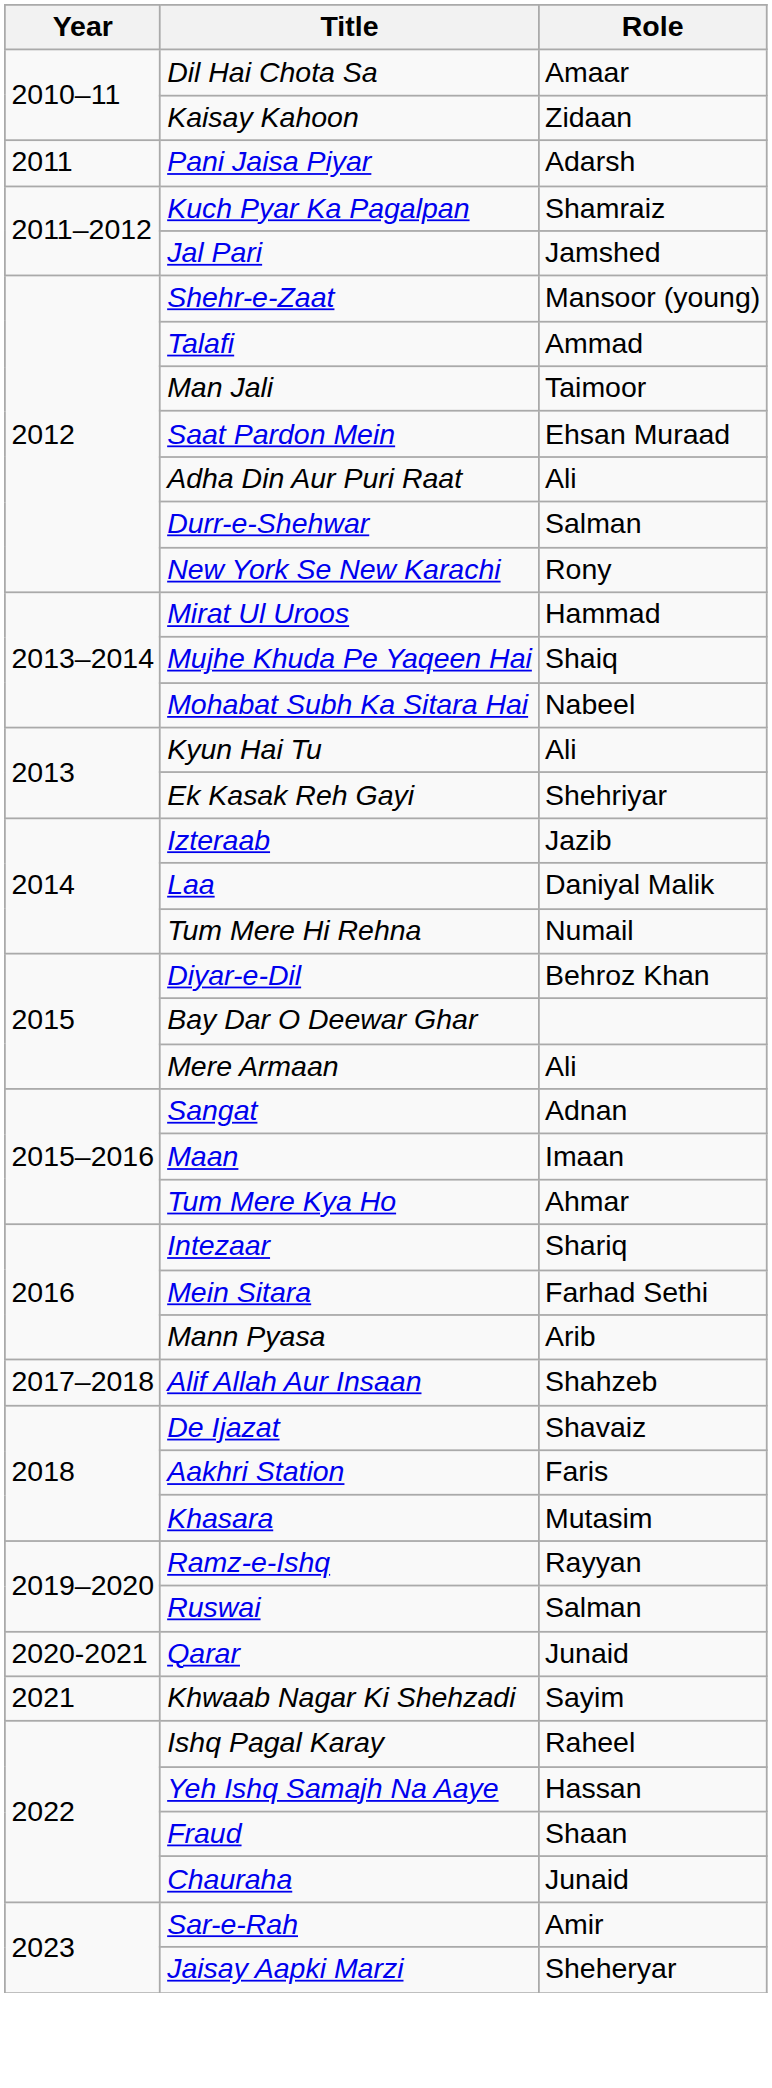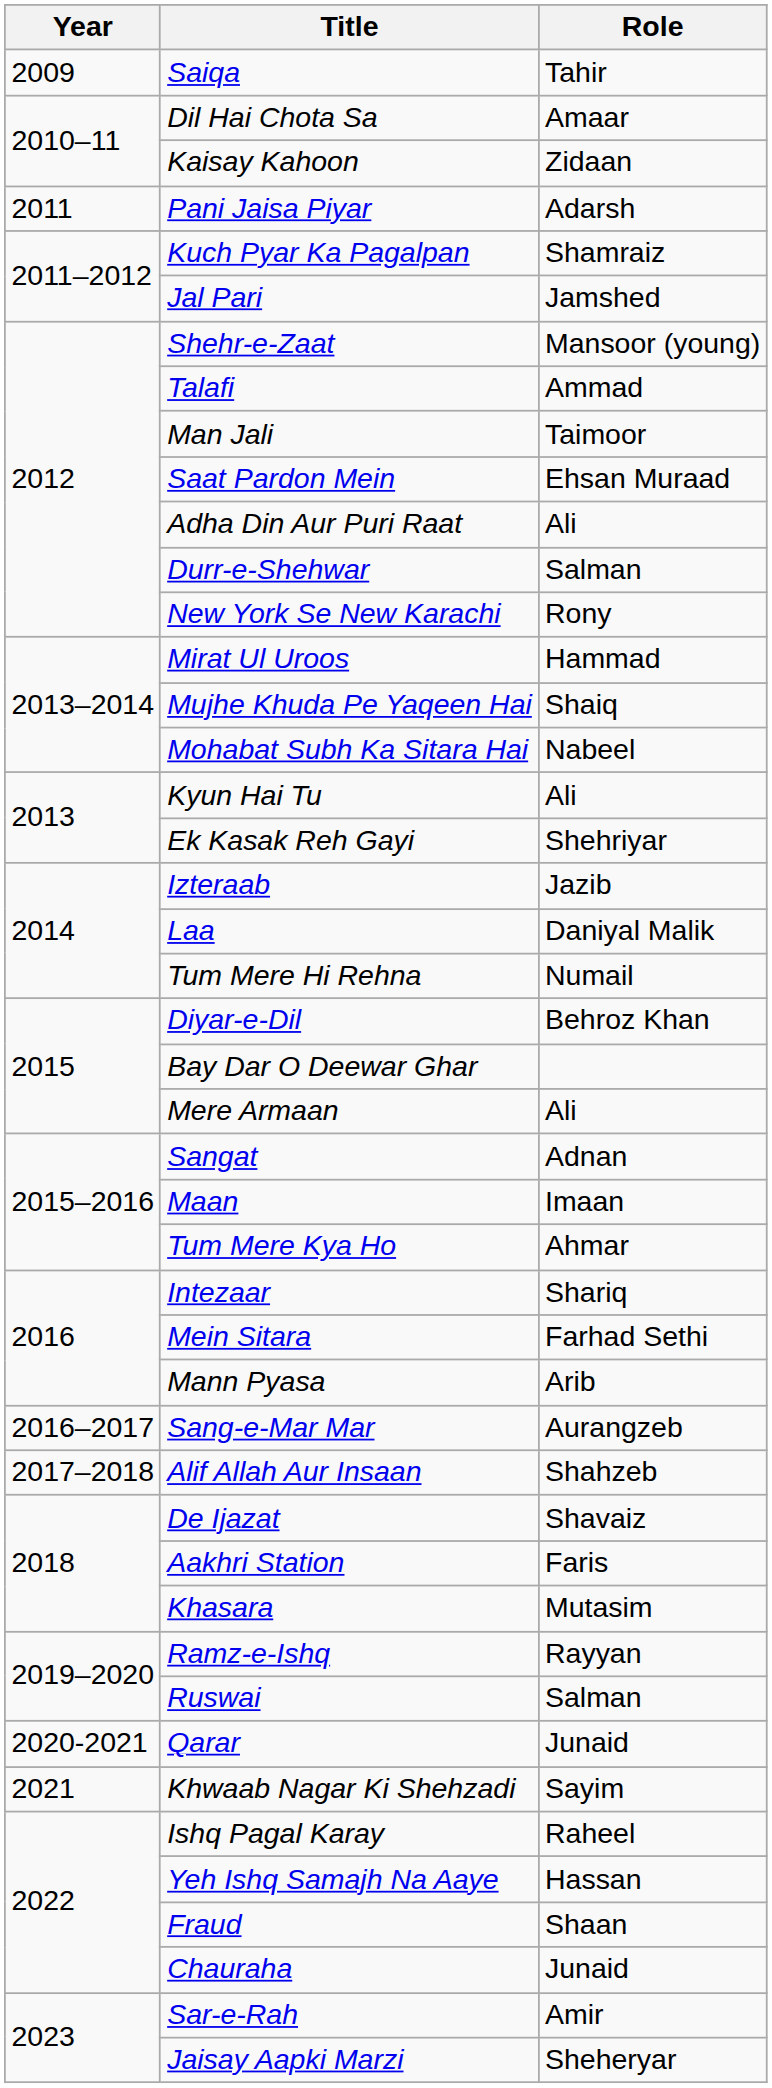+ row: 2009 | Saiqa | Tahir
+ row: 2016–2017 | Sang-e-Mar Mar | Aurangzeb
